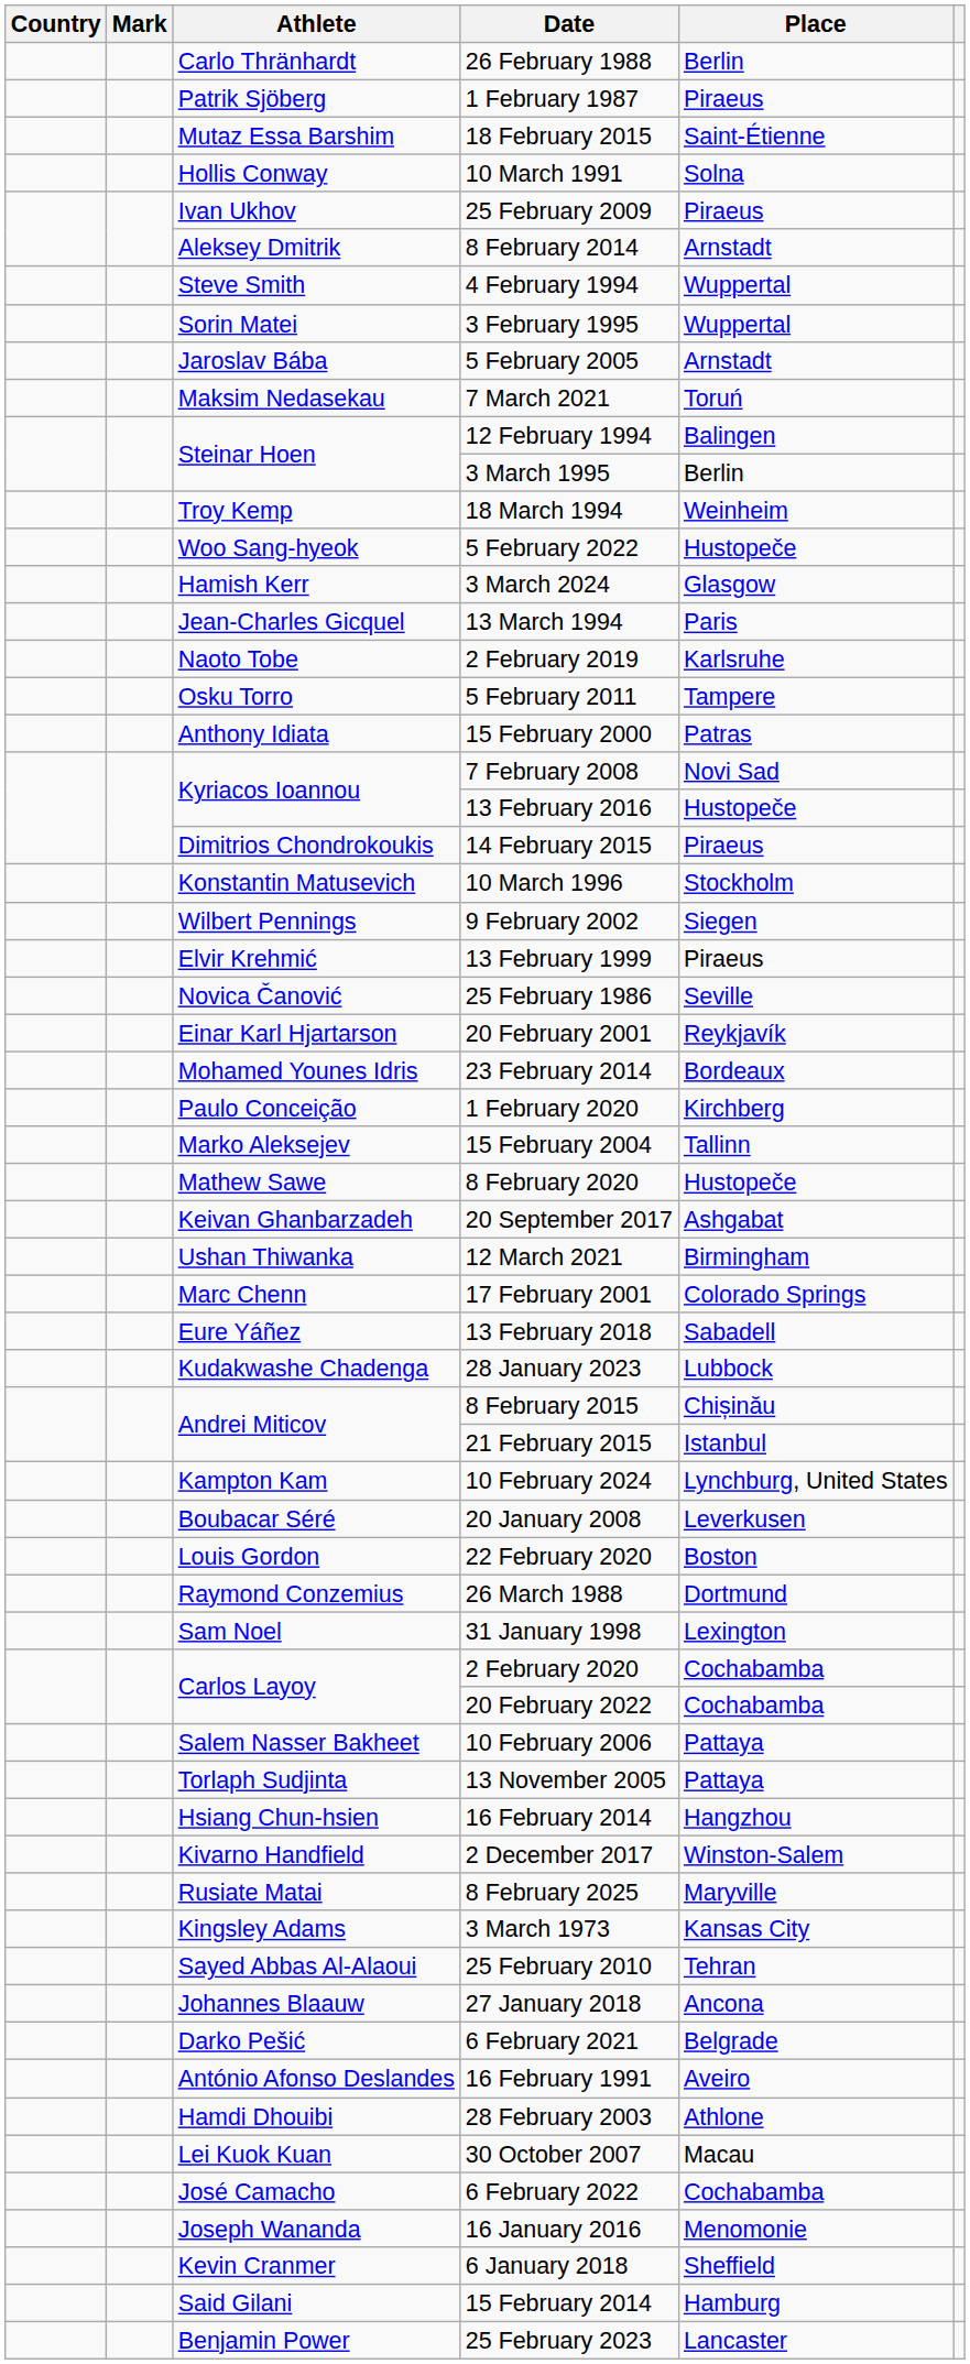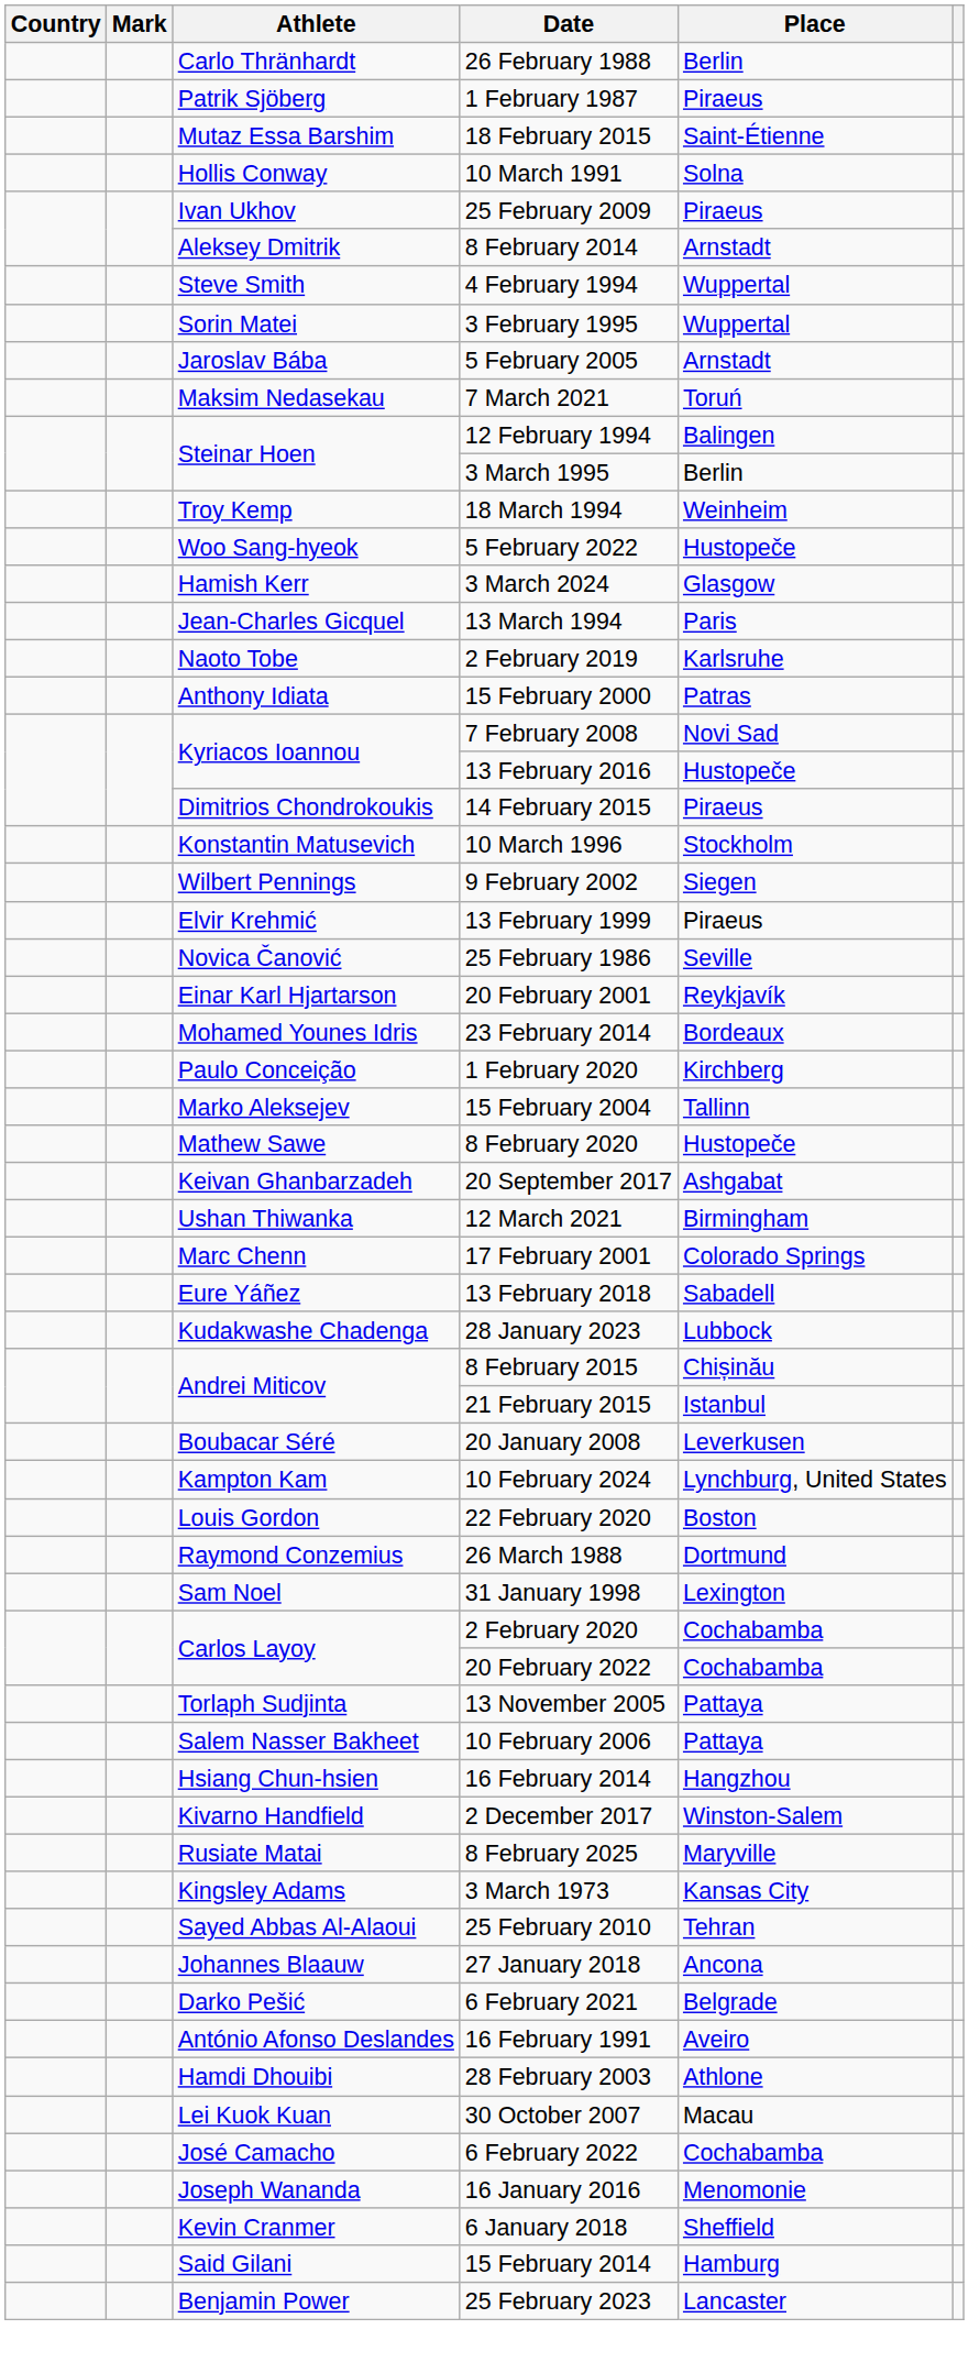- row: Osku Torro | 5 February 2011 | Tampere
rows swapped: 10 February 2024 <-> 20 January 2008
rows swapped: 13 November 2005 <-> 10 February 2006
